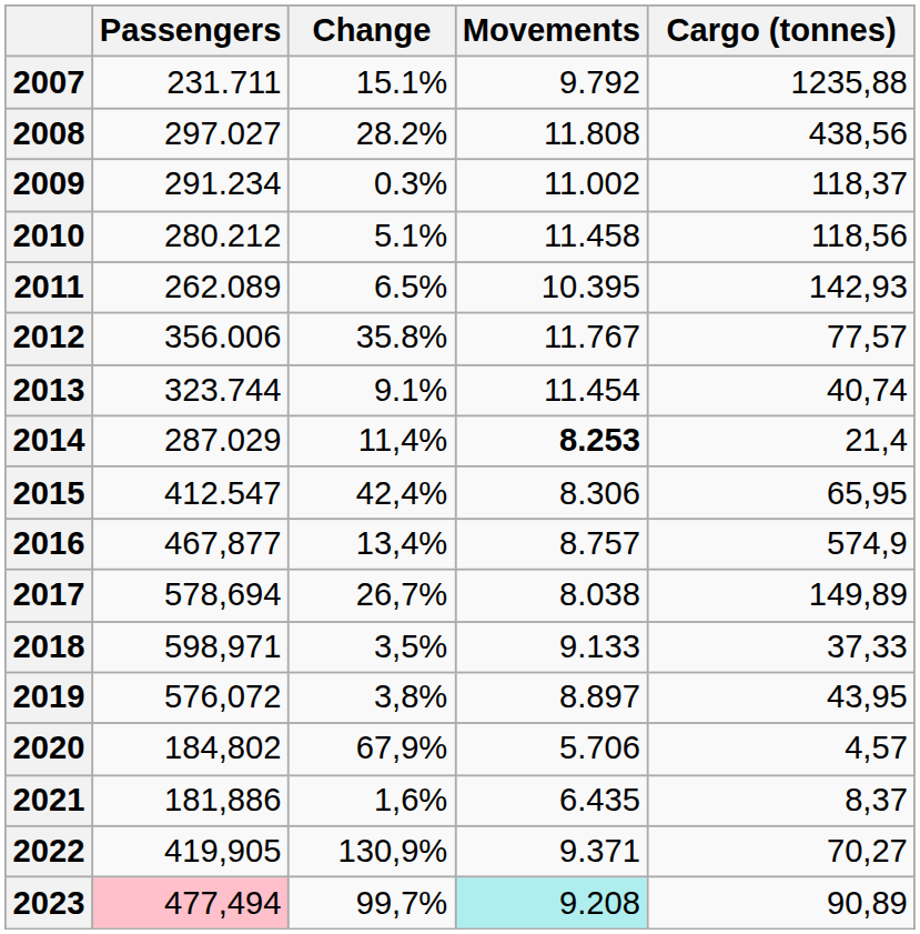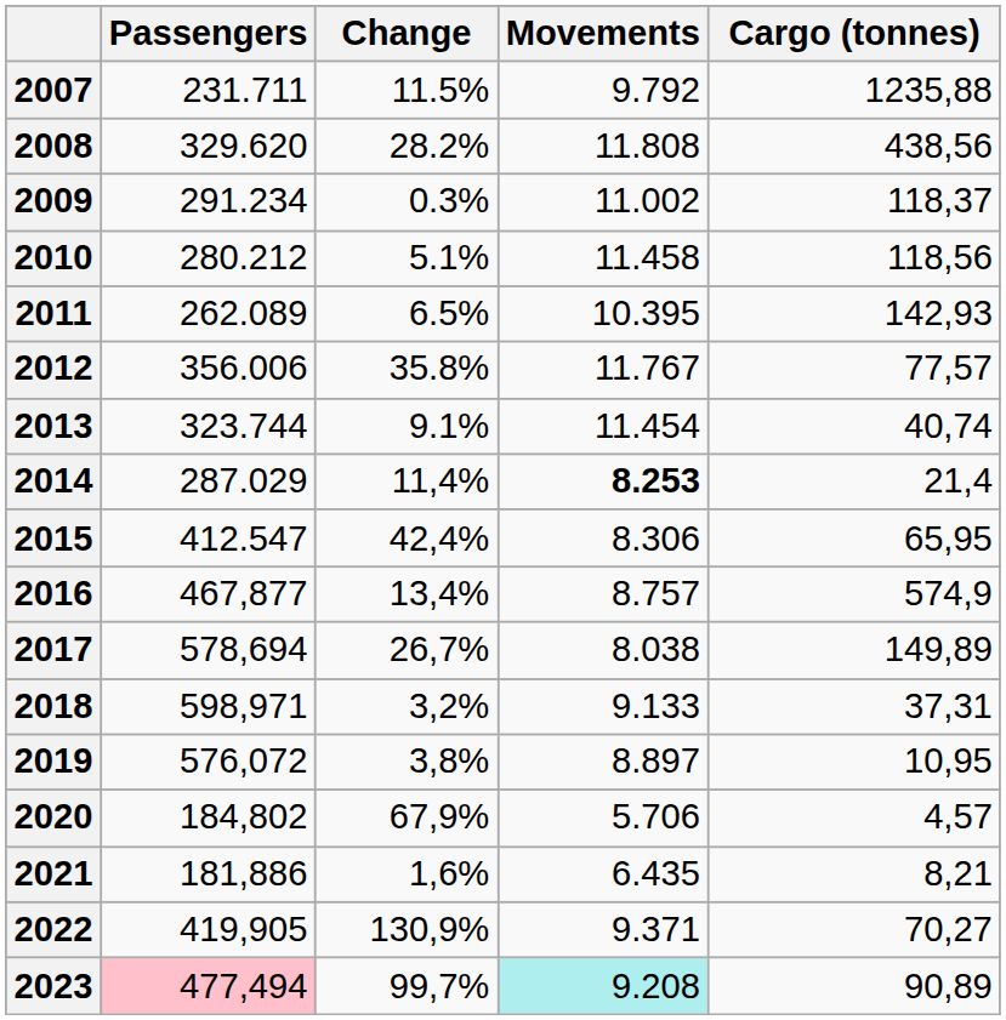2007 | Change: 15.1% -> 11.5%
2008 | Passengers: 297.027 -> 329.620
2018 | Change: 3,5% -> 3,2%
2018 | Cargo (tonnes): 37,33 -> 37,31
2019 | Cargo (tonnes): 43,95 -> 10,95
2021 | Cargo (tonnes): 8,37 -> 8,21
